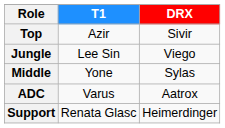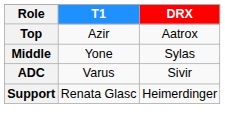Top | DRX: Sivir -> Aatrox
- row: Jungle | Lee Sin | Viego
ADC | DRX: Aatrox -> Sivir
